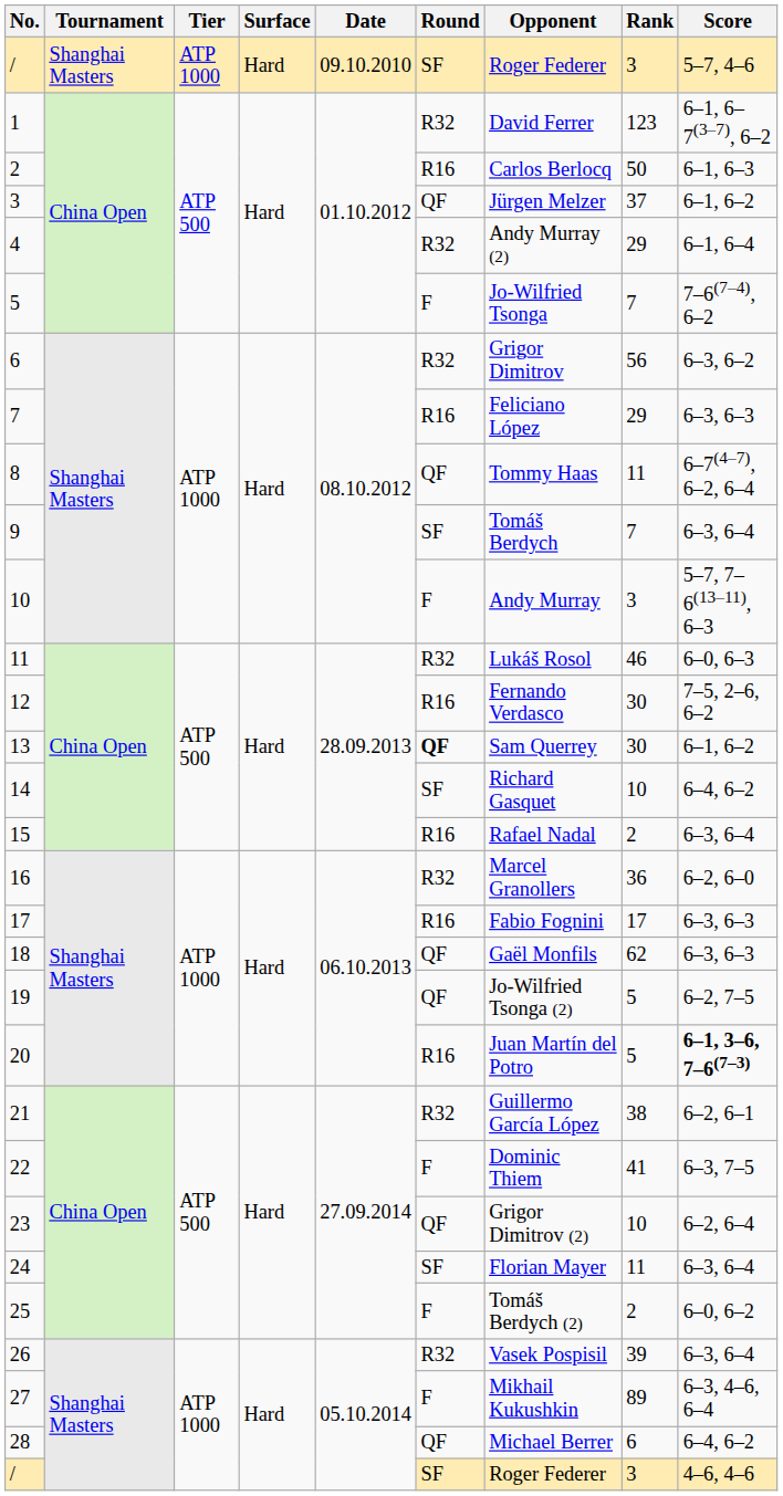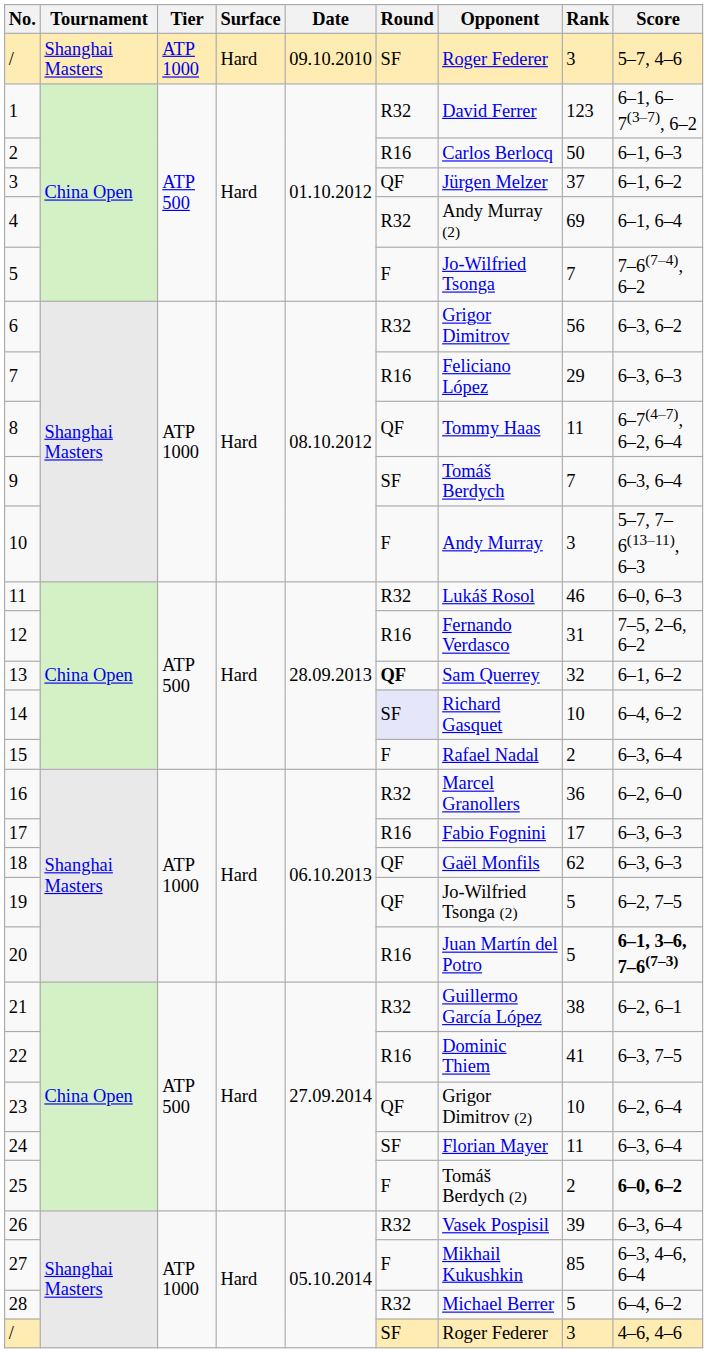4 | Rank: 29 -> 69
12 | Rank: 30 -> 31
13 | Rank: 30 -> 32
14 | Round: no background -> lavender background
15 | Round: R16 -> F
22 | Round: F -> R16
25 | Score: normal -> bold
27 | Rank: 89 -> 85
28 | Round: QF -> R32
28 | Rank: 6 -> 5
